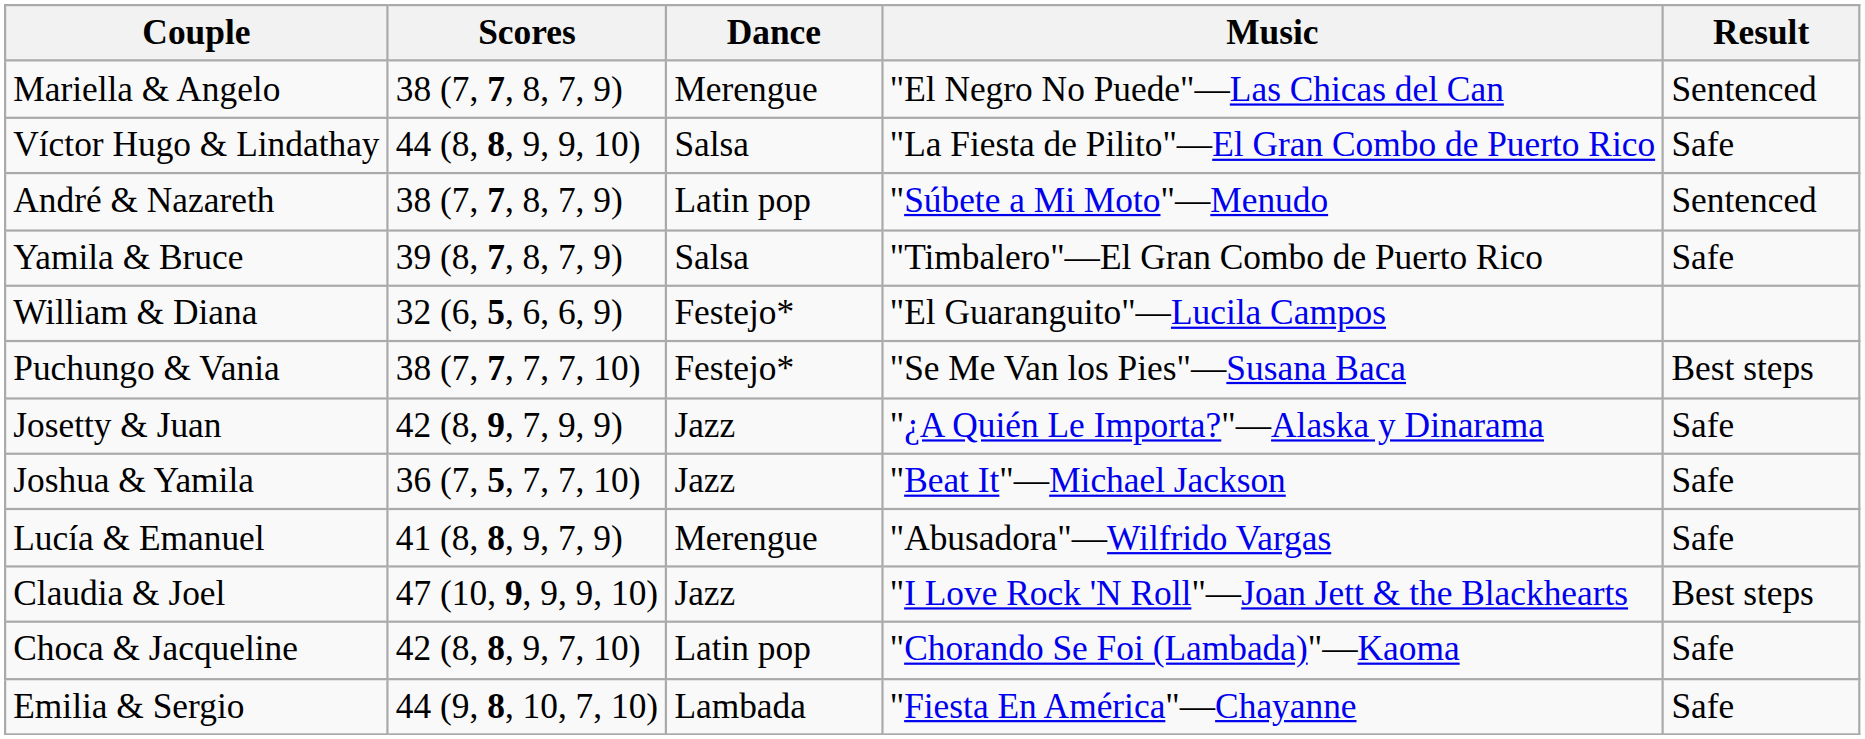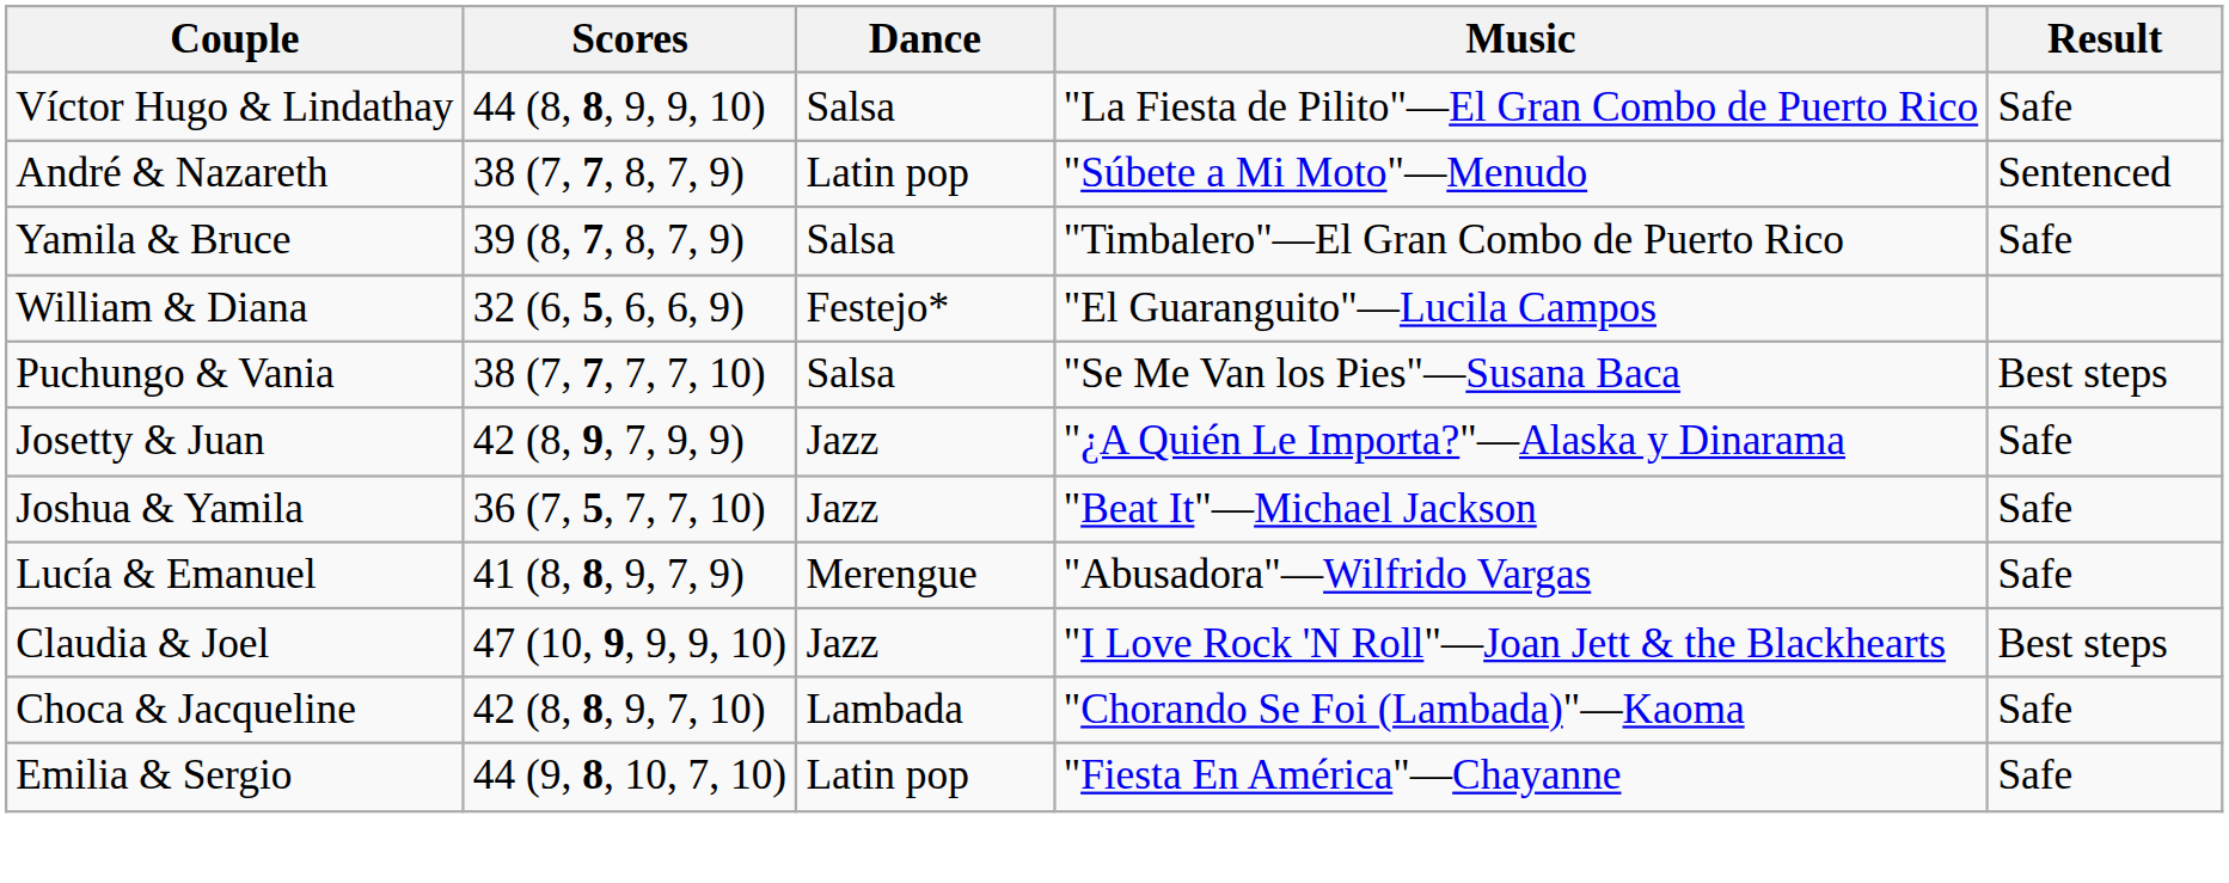- row: Mariella & Angelo | 38 (7, 7, 8, 7, 9) | Merengue | "El Negro No Puede"—Las Chicas del Can | Sentenced
Puchungo & Vania | Dance: Festejo* -> Salsa
Choca & Jacqueline | Dance: Latin pop -> Lambada
Emilia & Sergio | Dance: Lambada -> Latin pop
